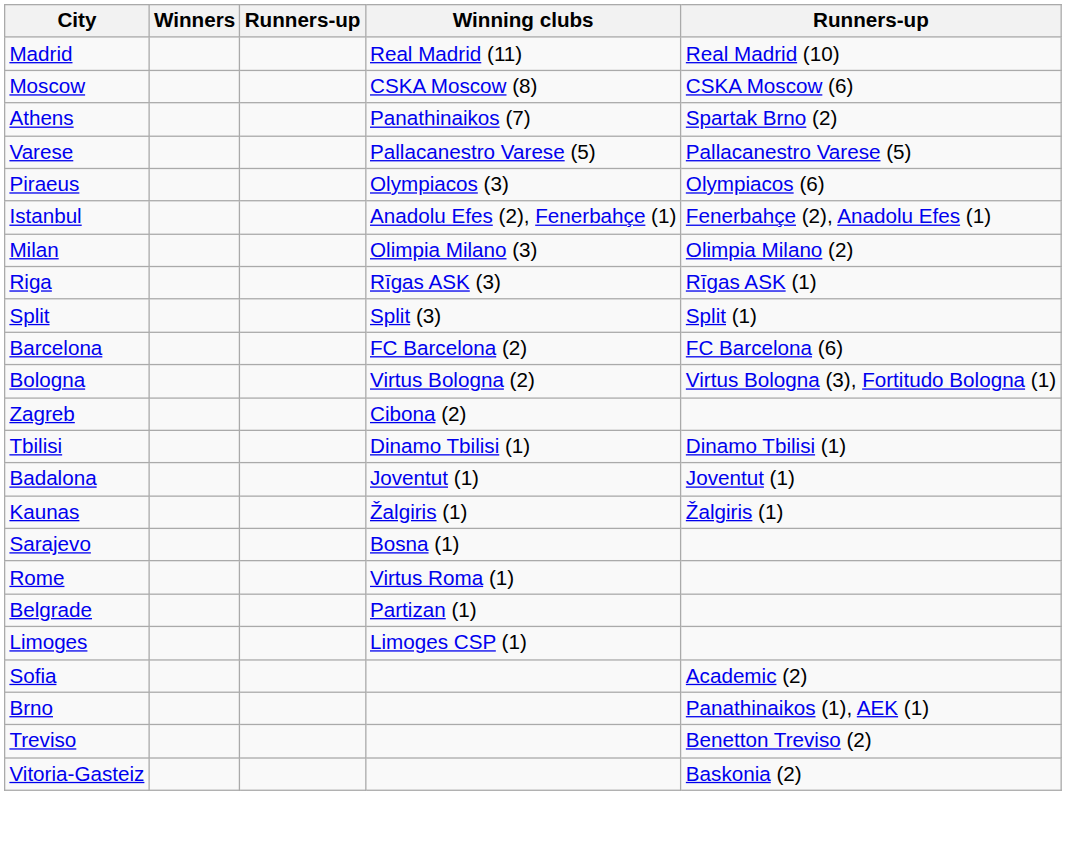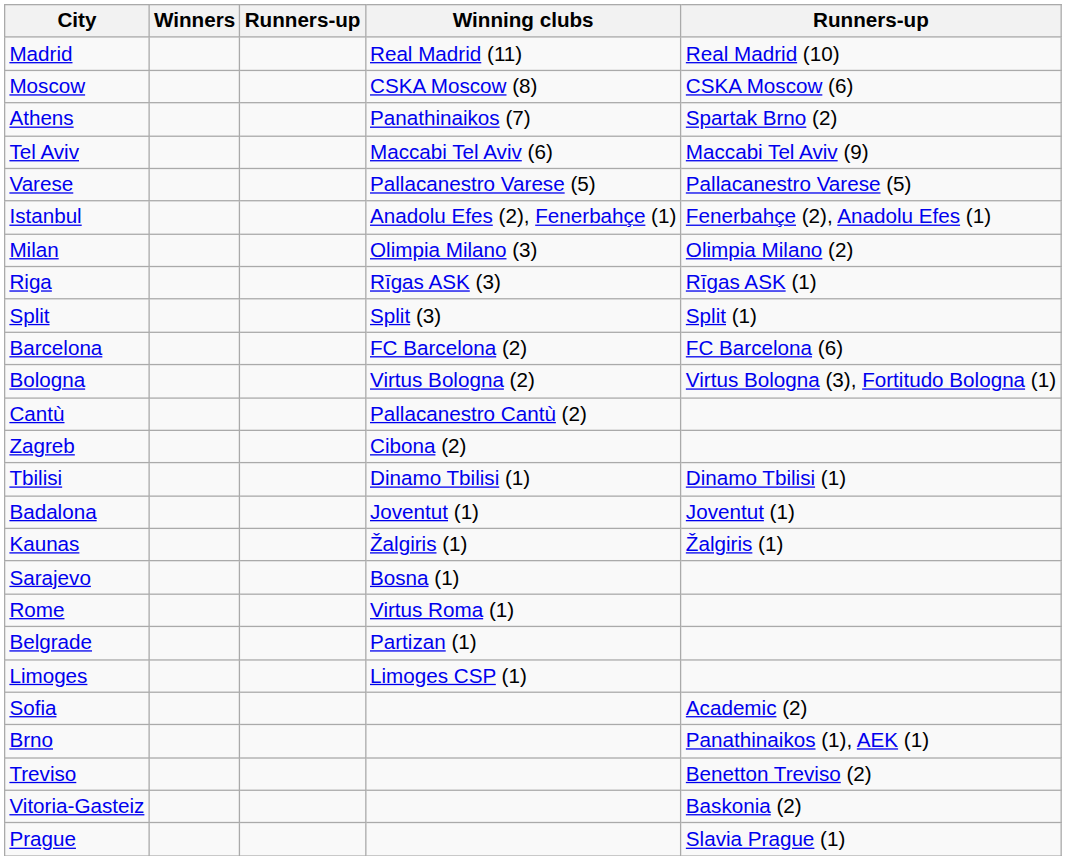+ row: Tel Aviv | Maccabi Tel Aviv (6) | Maccabi Tel Aviv (9)
- row: Piraeus | Olympiacos (3) | Olympiacos (6)
+ row: Cantù | Pallacanestro Cantù (2)
+ row: Prague | Slavia Prague (1)
